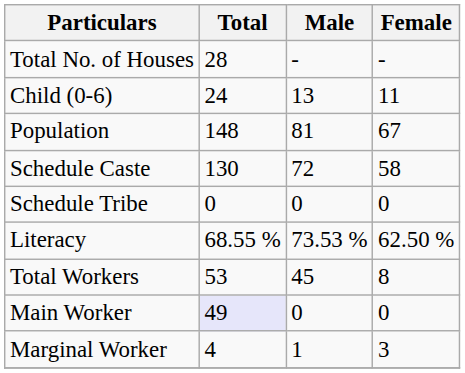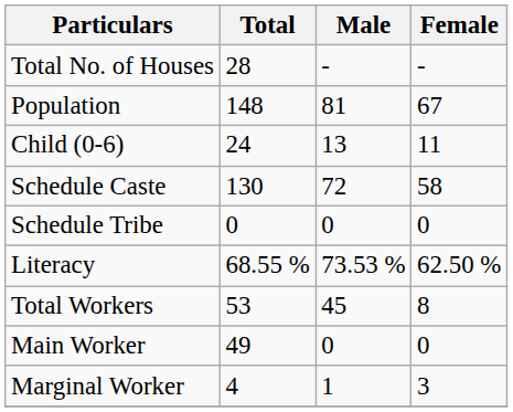rows swapped: Population <-> Child (0-6)
Main Worker | Total: lavender background -> no background
